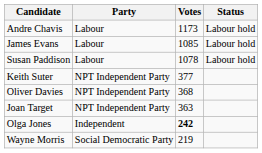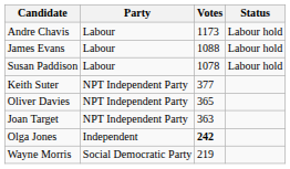James Evans | Votes: 1085 -> 1088
Oliver Davies | Votes: 368 -> 365
